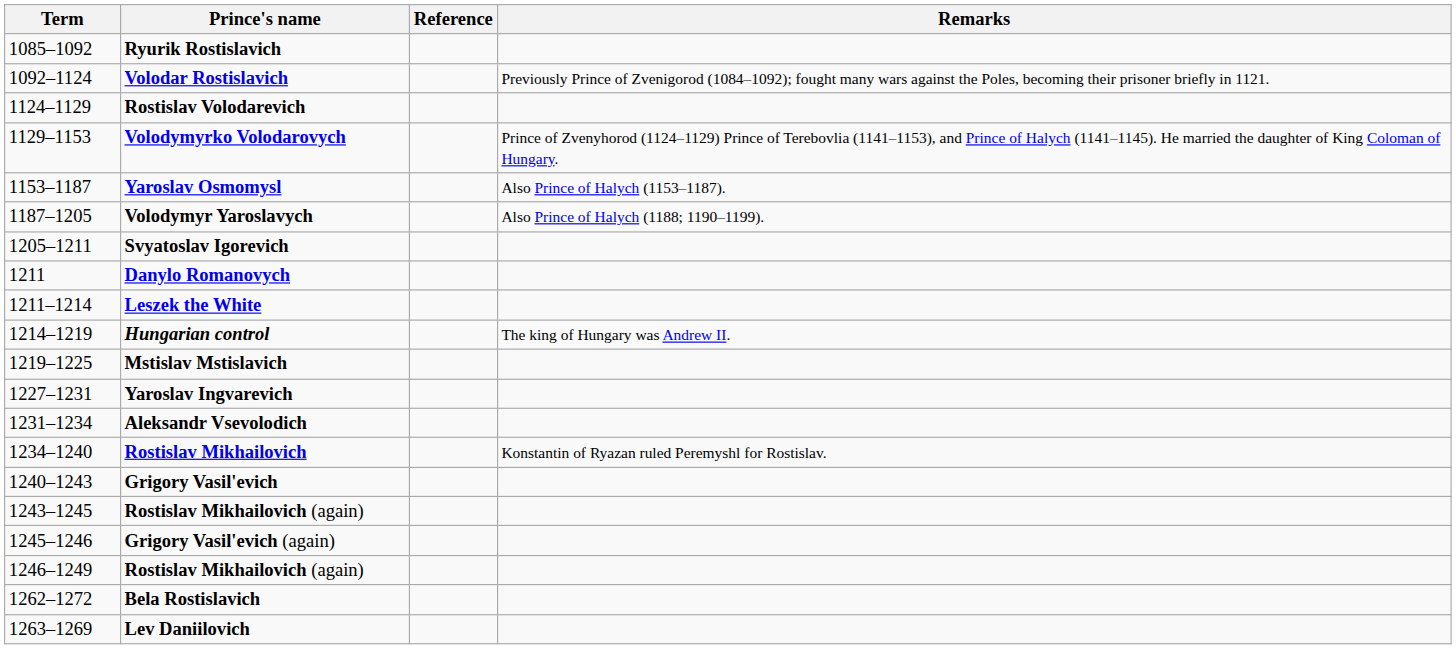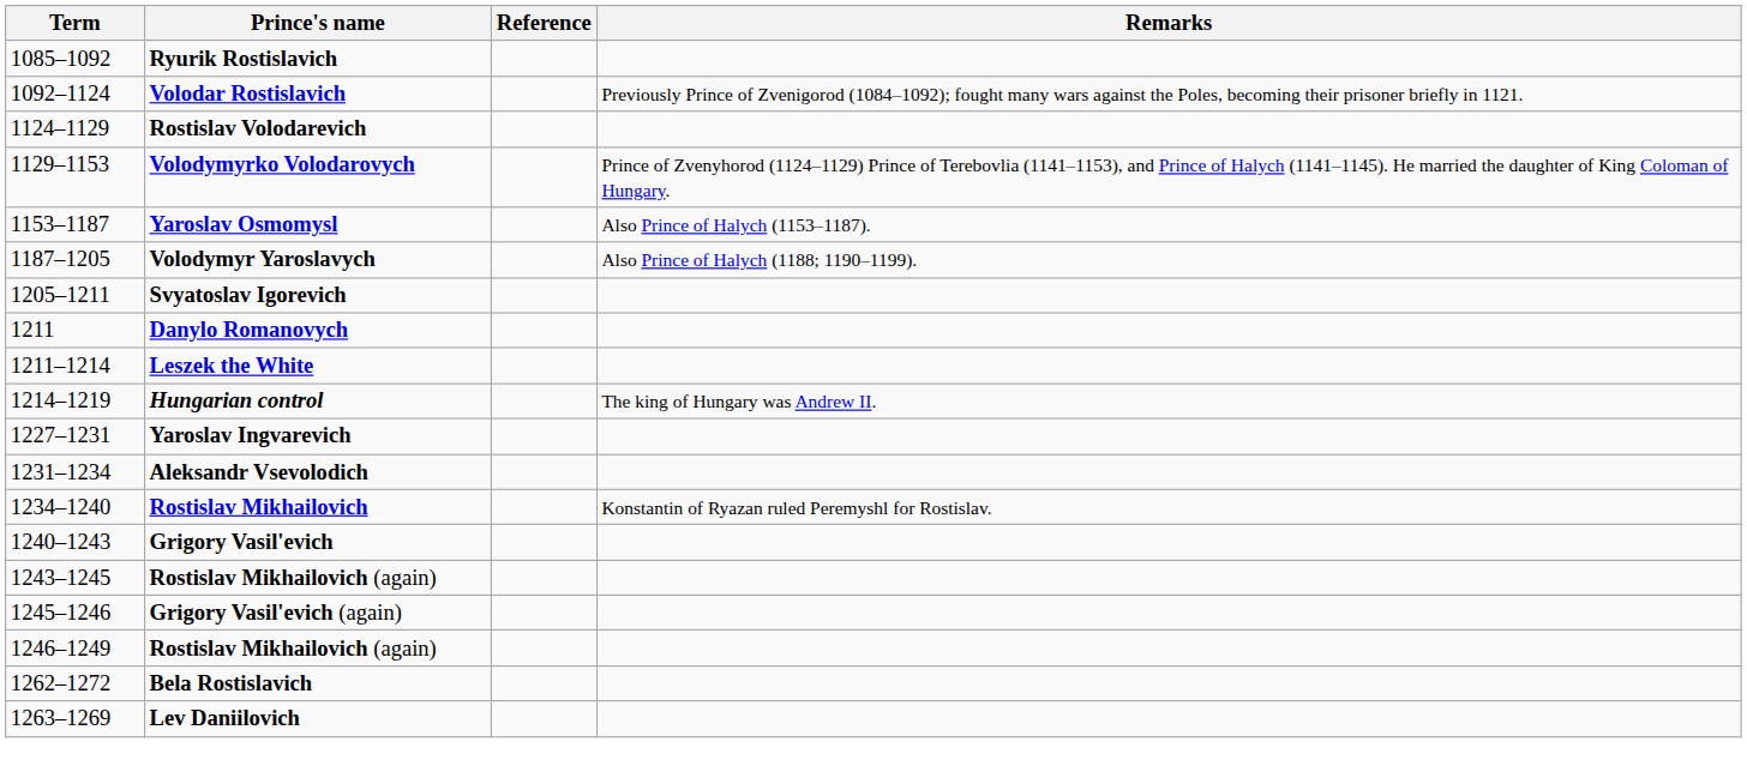- row: 1219–1225 | Mstislav Mstislavich
